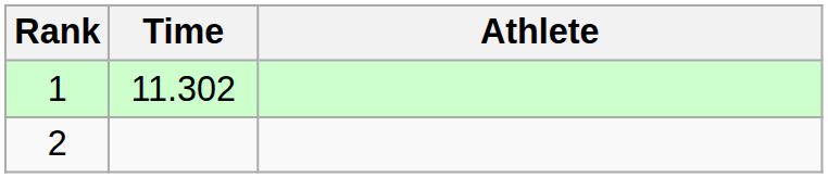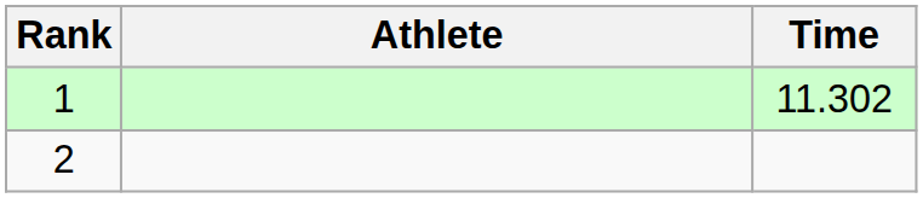columns swapped: Athlete <-> Time
